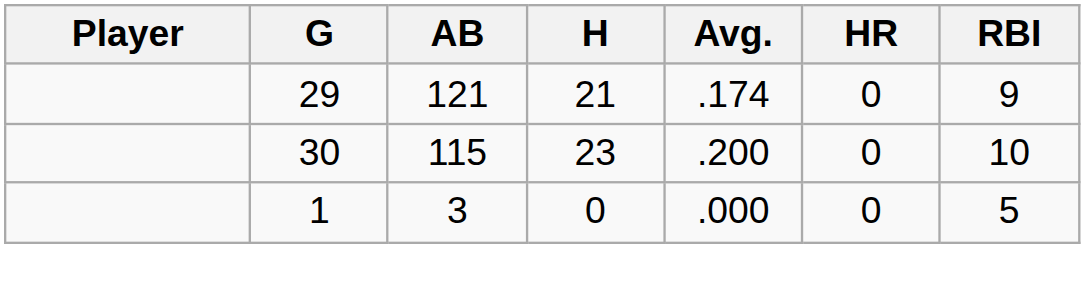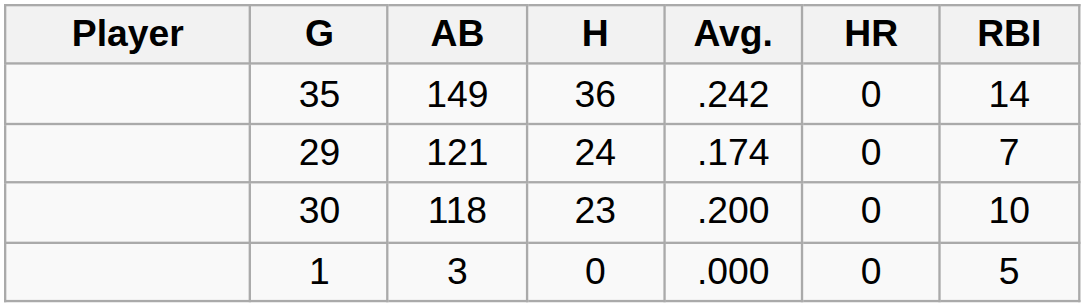+ row: 35 | 149 | 36 | .242 | 0 | 14
29 | H: 21 -> 24
29 | RBI: 9 -> 7
30 | AB: 115 -> 118
